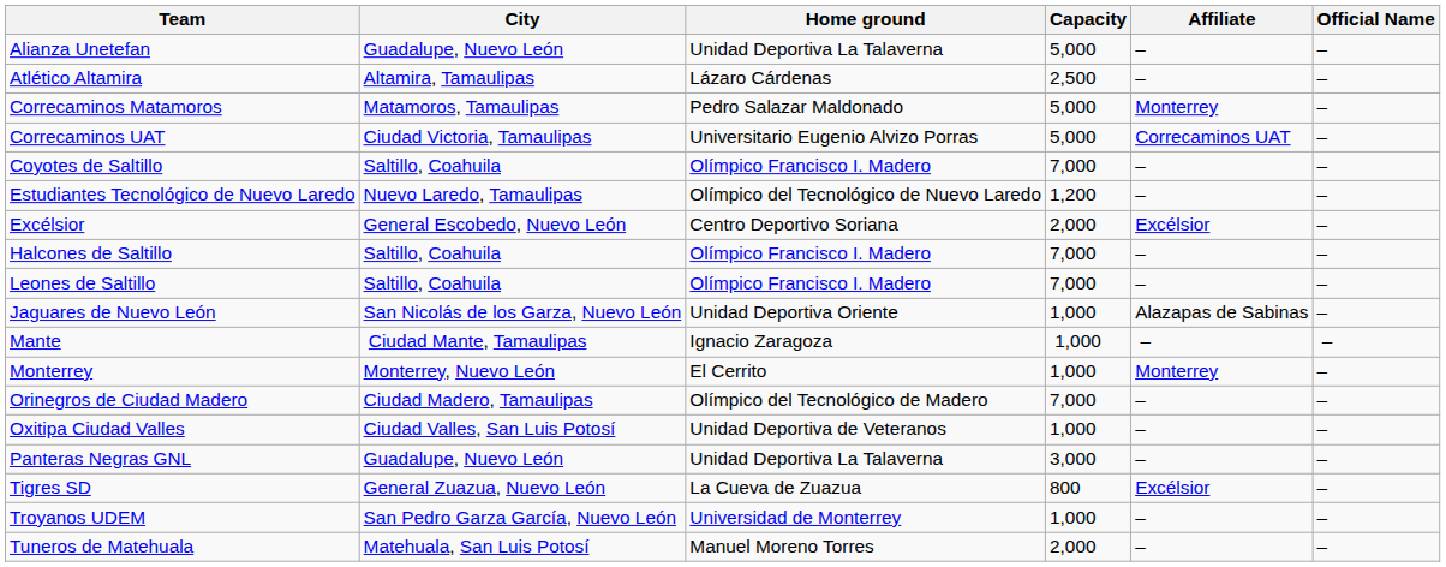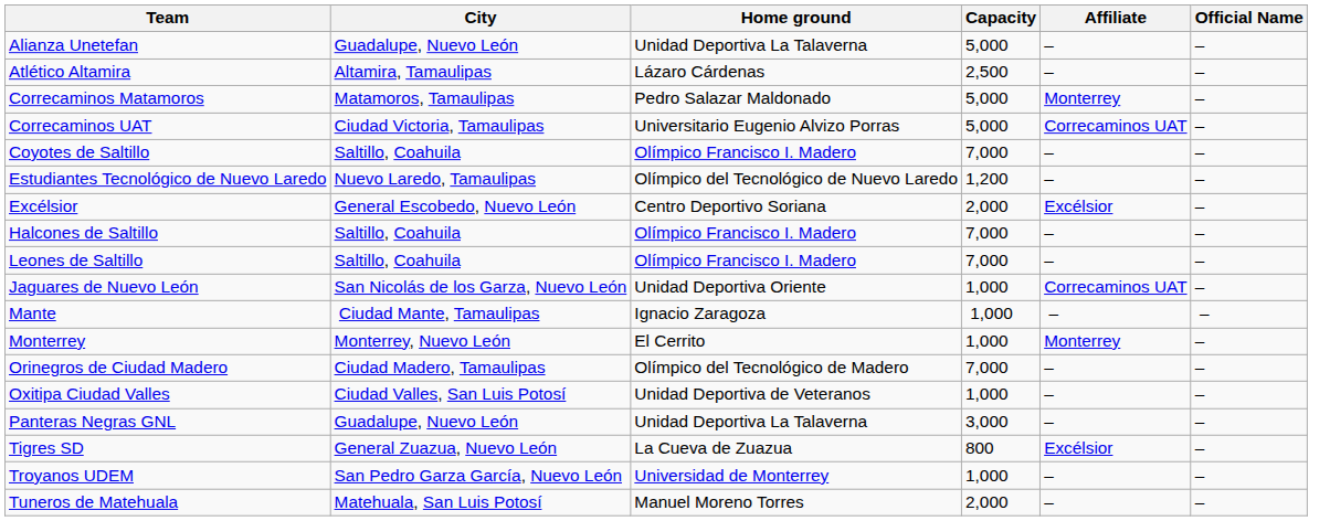Jaguares de Nuevo León | Affiliate: Alazapas de Sabinas -> Correcaminos UAT
